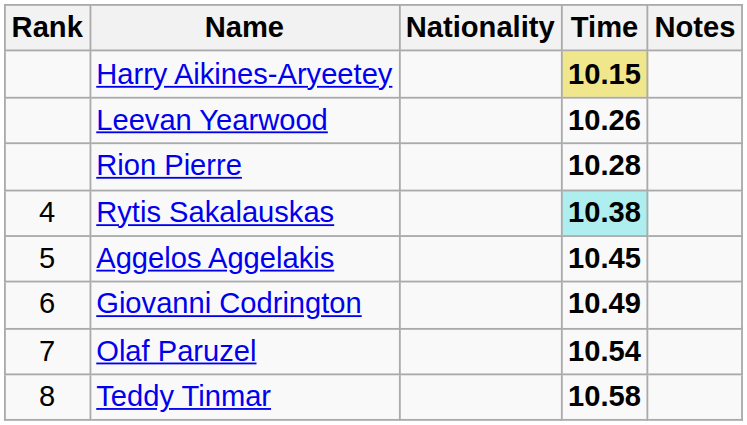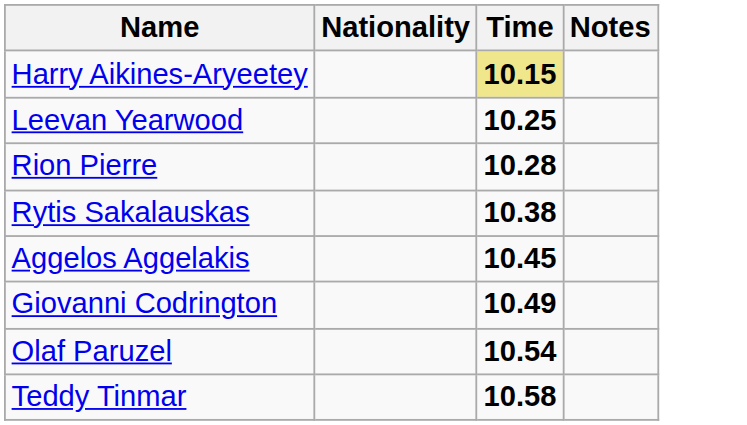- column: Rank | 4 | 5 | 6 | 7 | 8
Leevan Yearwood | Time: 10.26 -> 10.25
Rytis Sakalauskas | Time: paleturquoise background -> no background
